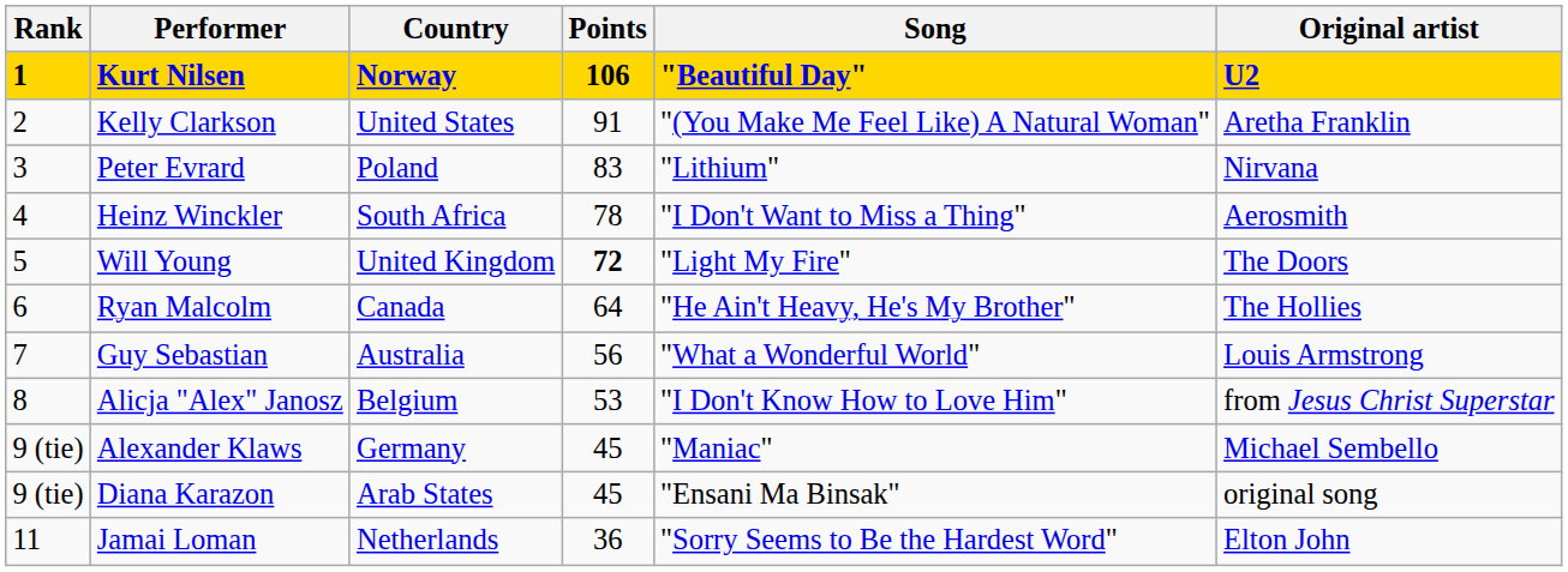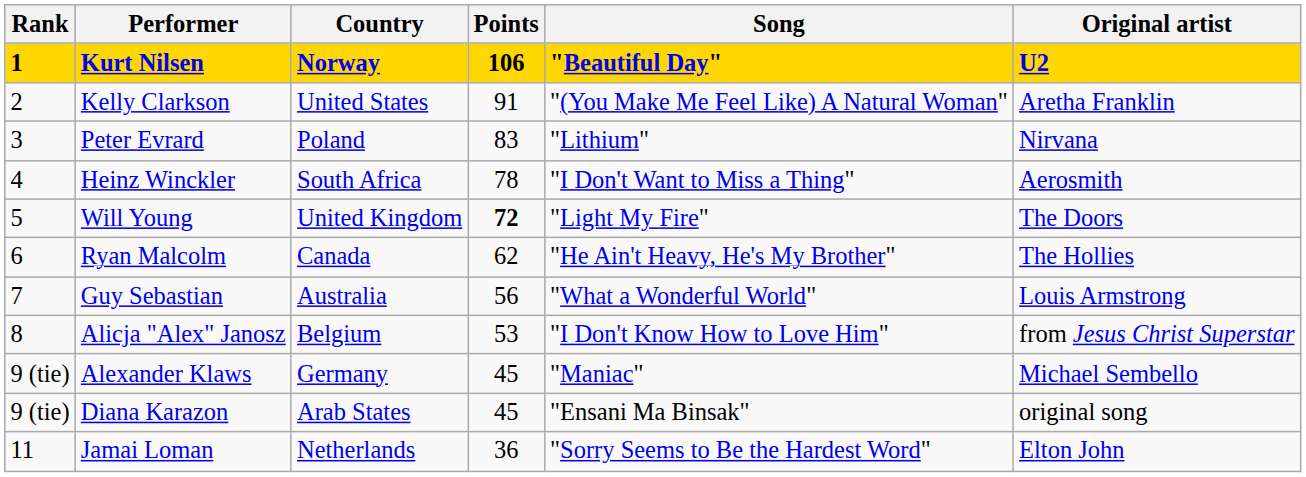Ryan Malcolm | Points: 64 -> 62
